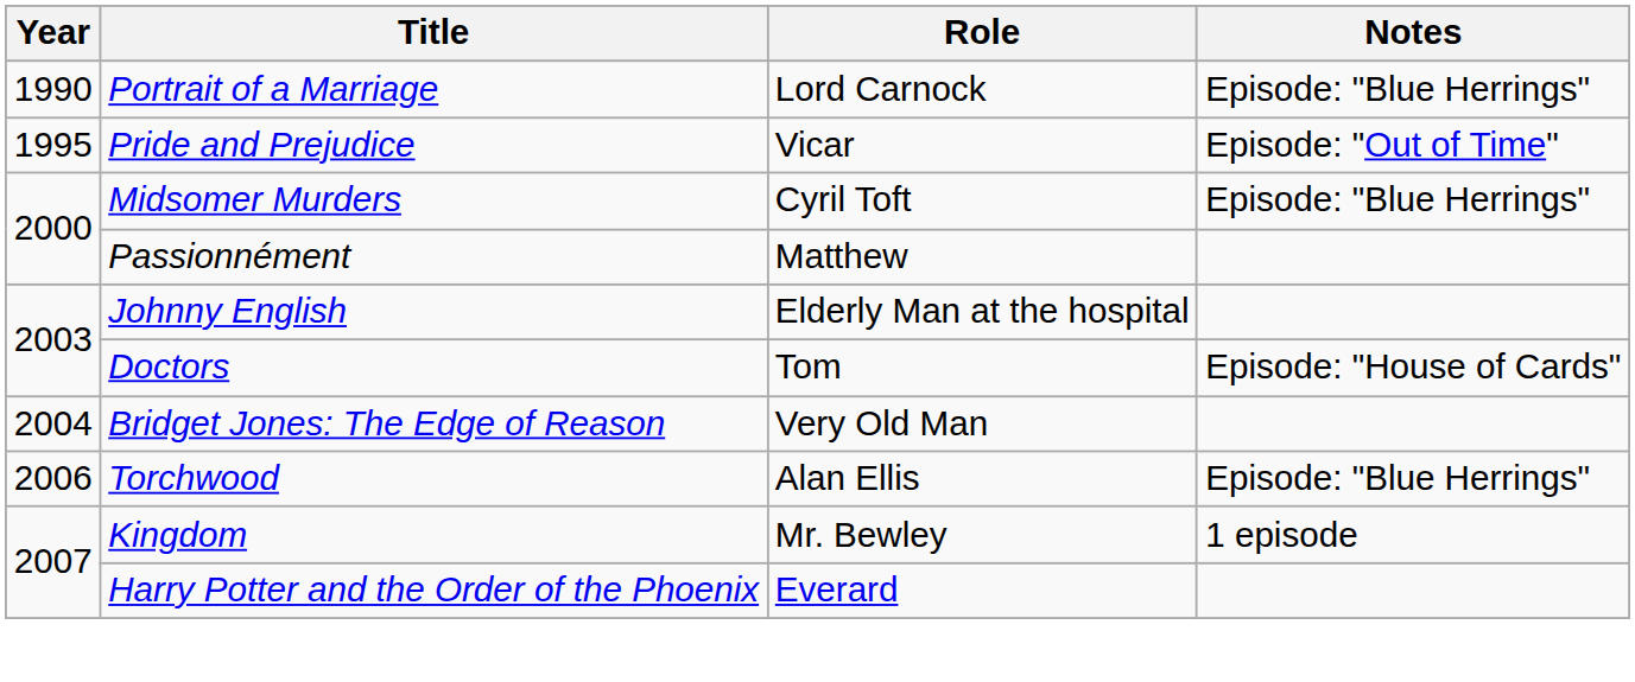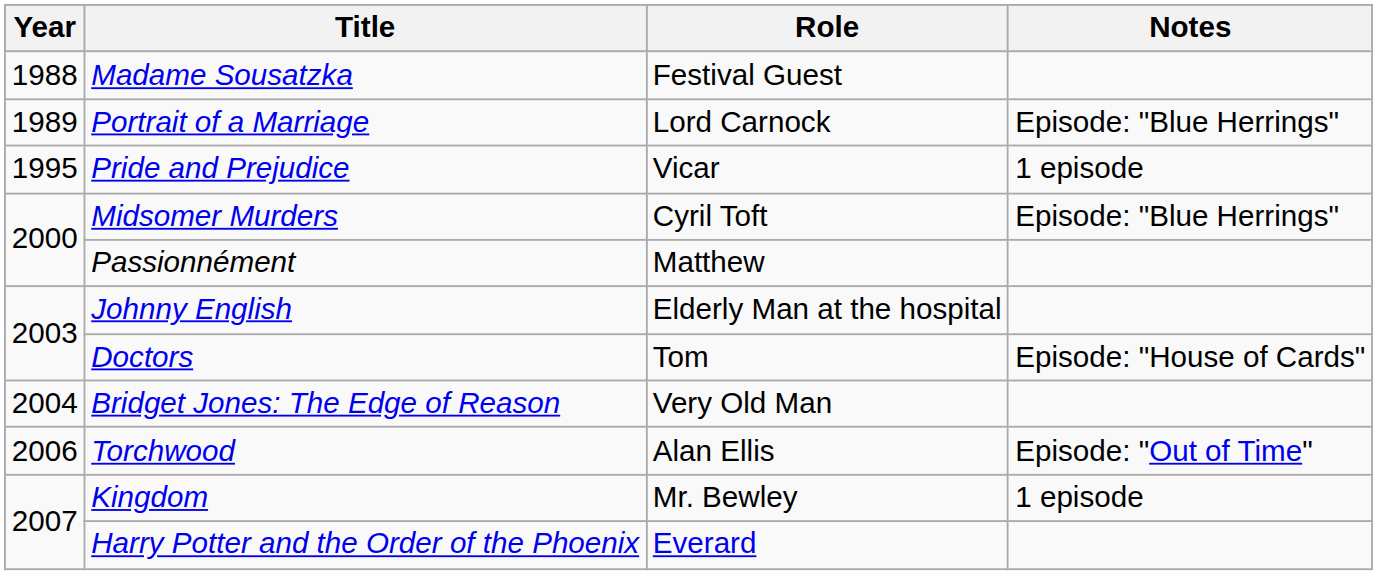+ row: 1988 | Madame Sousatzka | Festival Guest
Portrait of a Marriage | Year: 1990 -> 1989
Pride and Prejudice | Notes: Episode: "Out of Time" -> 1 episode
Torchwood | Notes: Episode: "Blue Herrings" -> Episode: "Out of Time"
